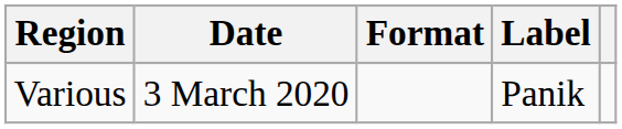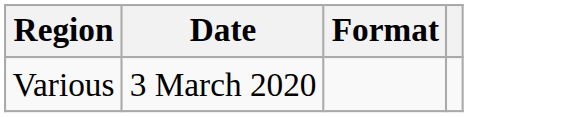- column: Label | Panik
